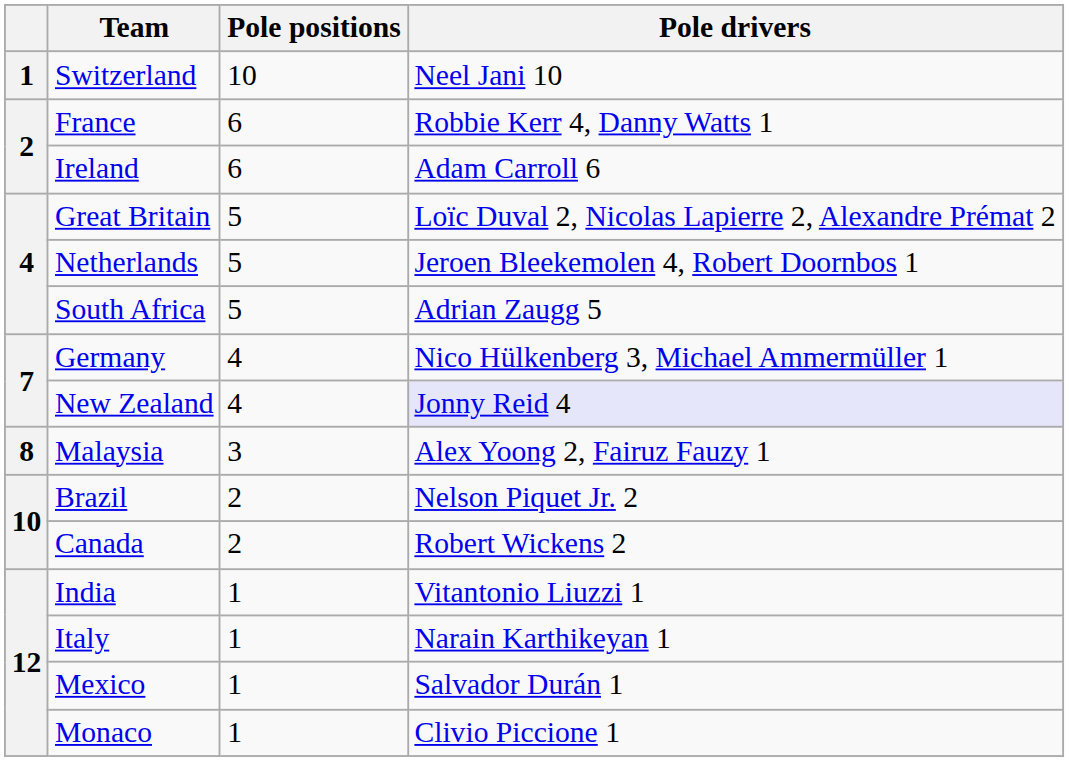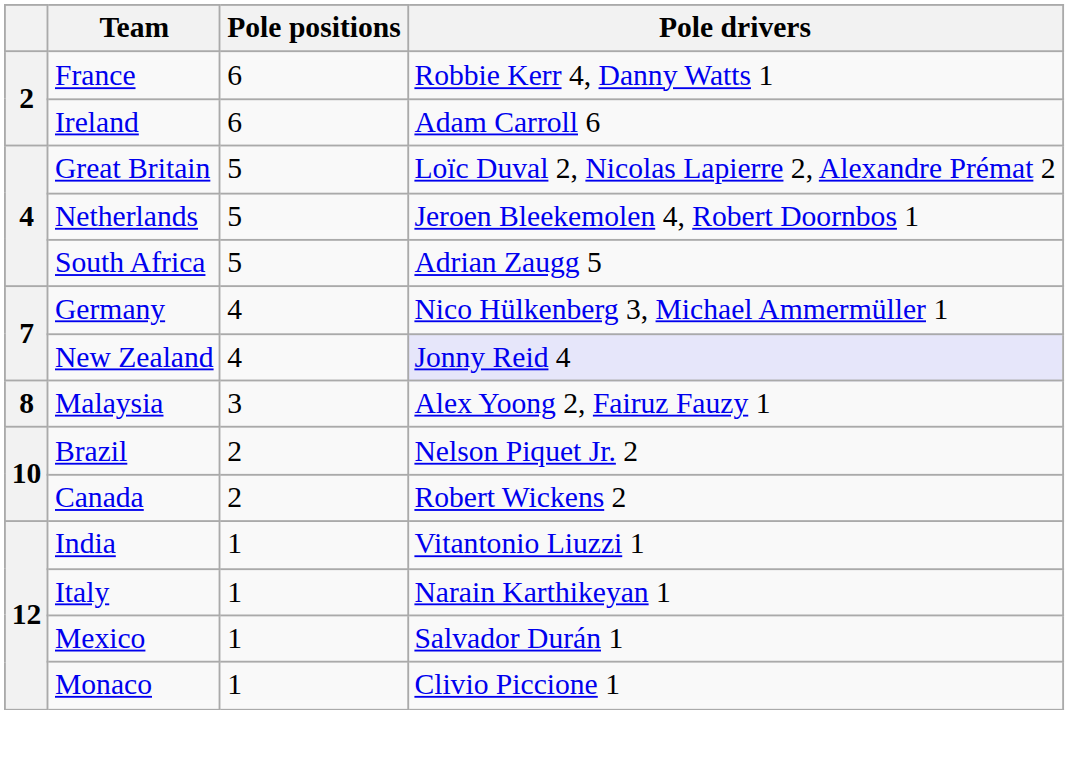- row: 1 | Switzerland | 10 | Neel Jani 10
